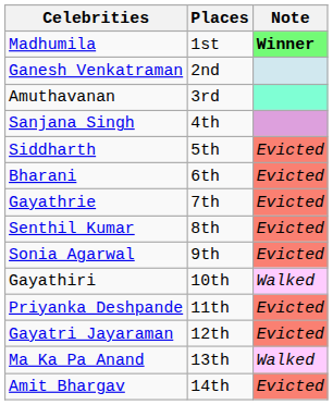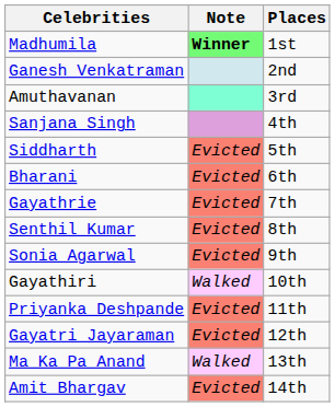columns swapped: Places <-> Note
